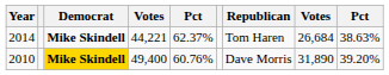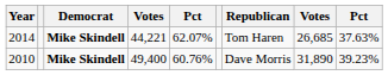2014 | column 5: 62.37% -> 62.07%
2014 | column 8: 26,684 -> 26,685
2014 | column 9: 38.63% -> 37.63%
2010 | Democrat: gold background -> no background
2010 | column 9: 39.20% -> 39.23%
